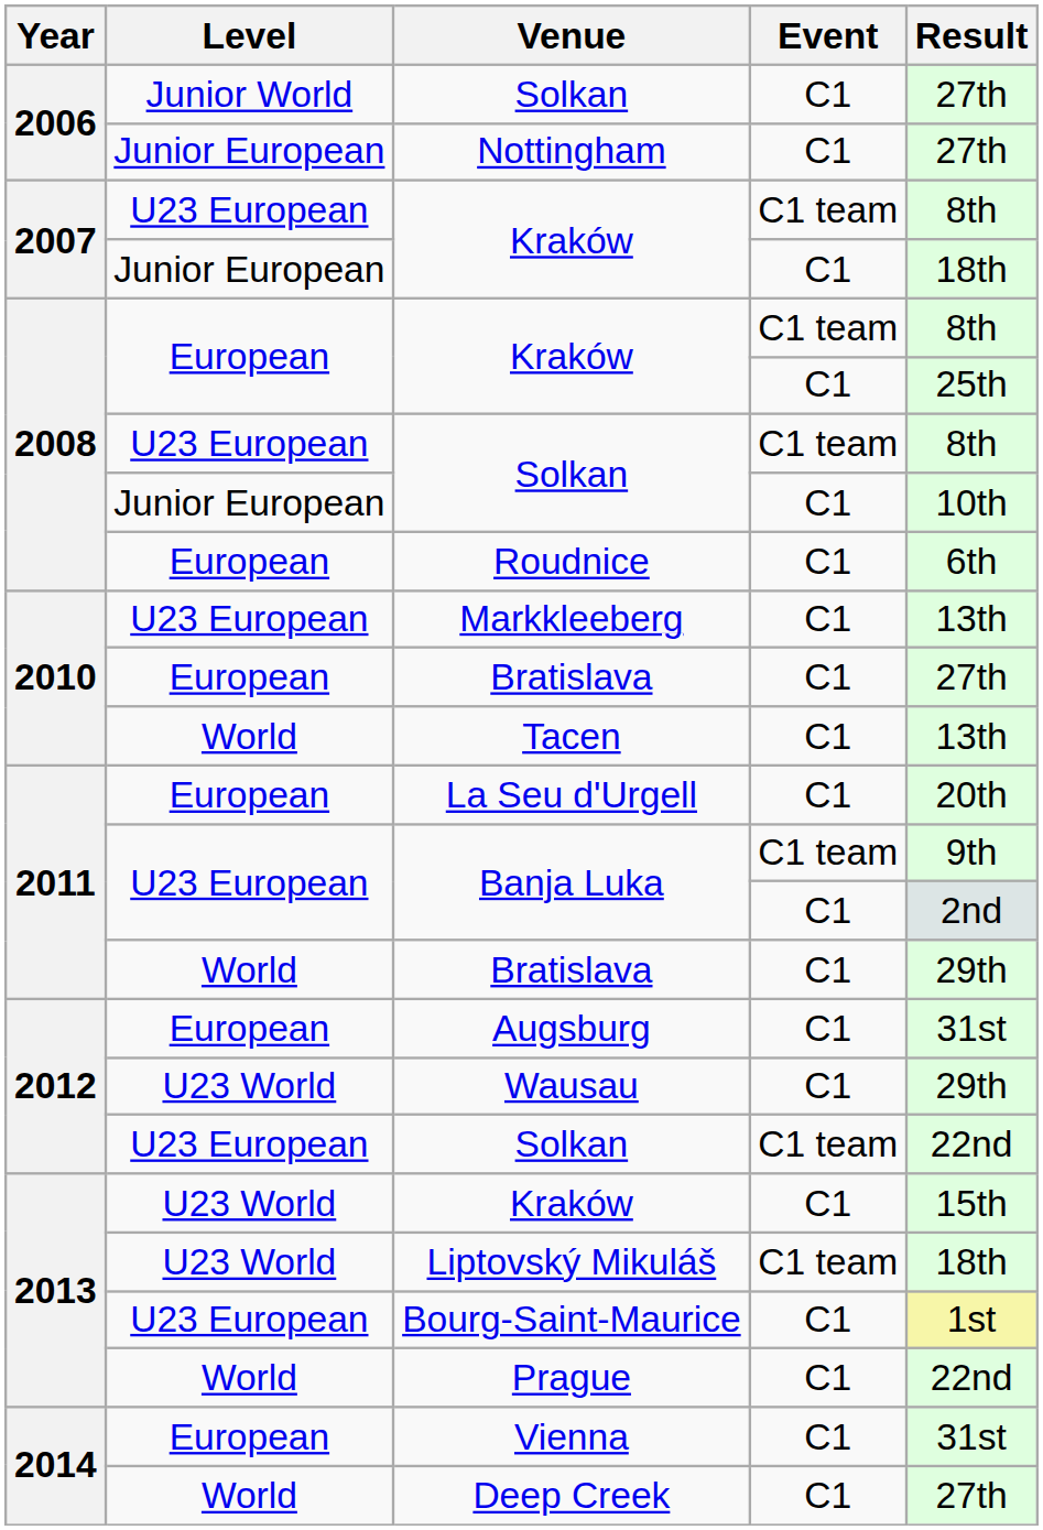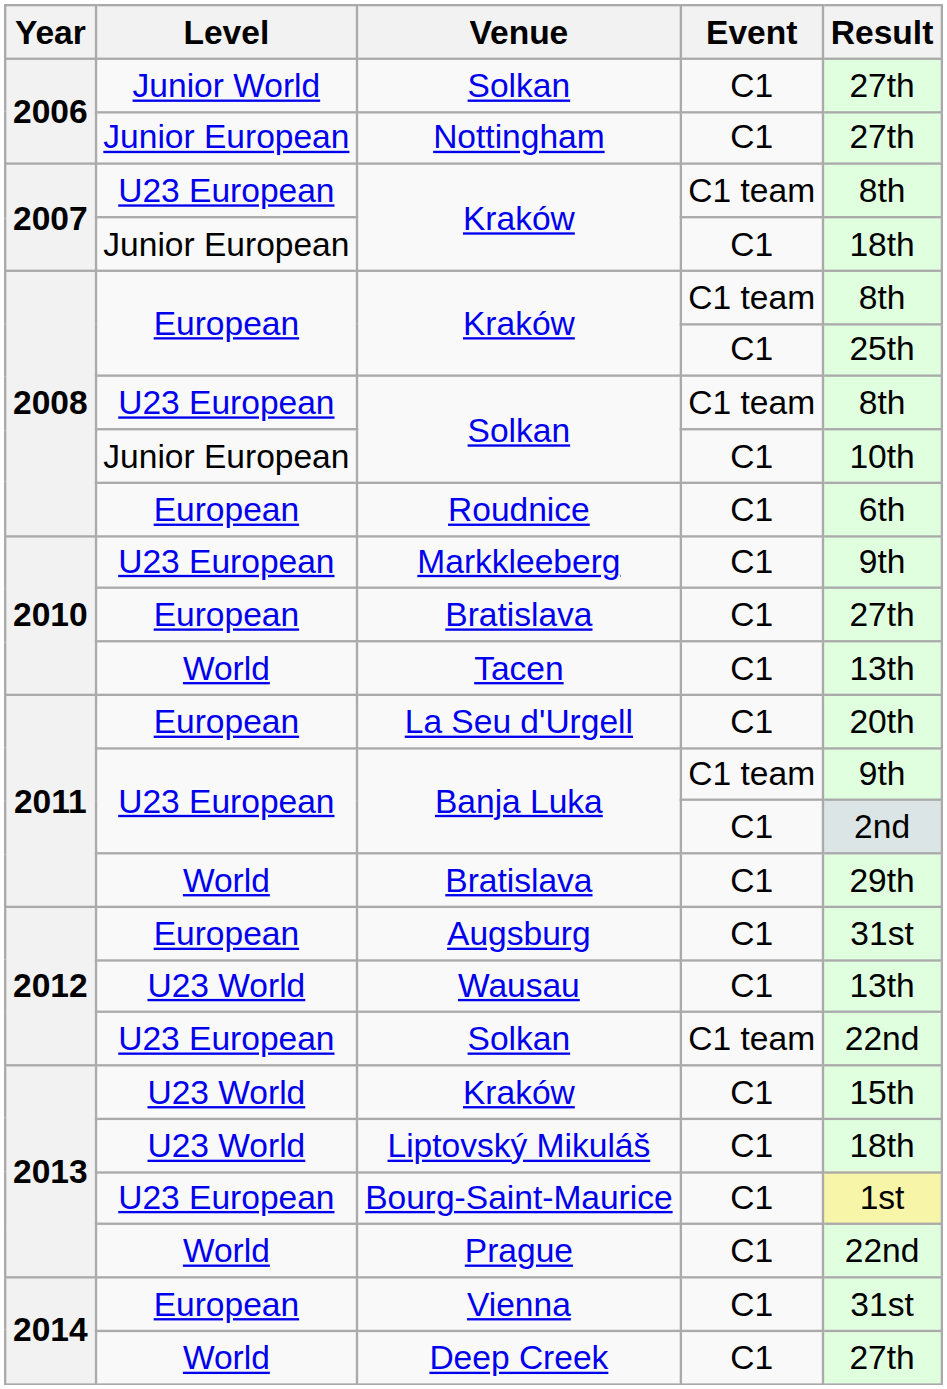Markkleeberg | Result: 13th -> 9th
Wausau | Result: 29th -> 13th
Liptovský Mikuláš | Event: C1 team -> C1
